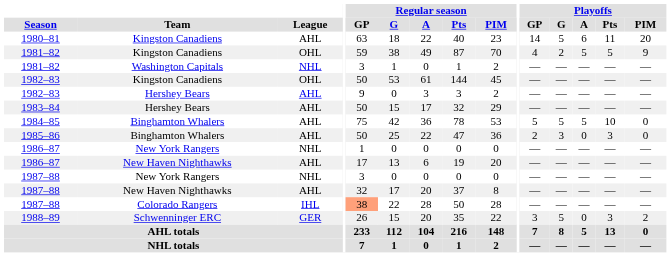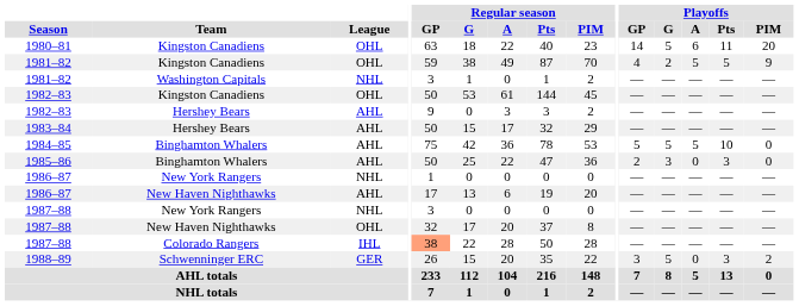1980–81 | League: AHL -> OHL
1987–88 / New Haven Nighthawks | League: AHL -> OHL
